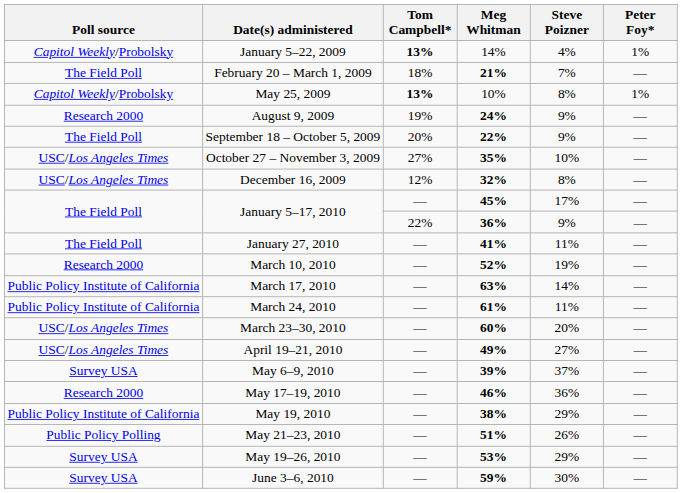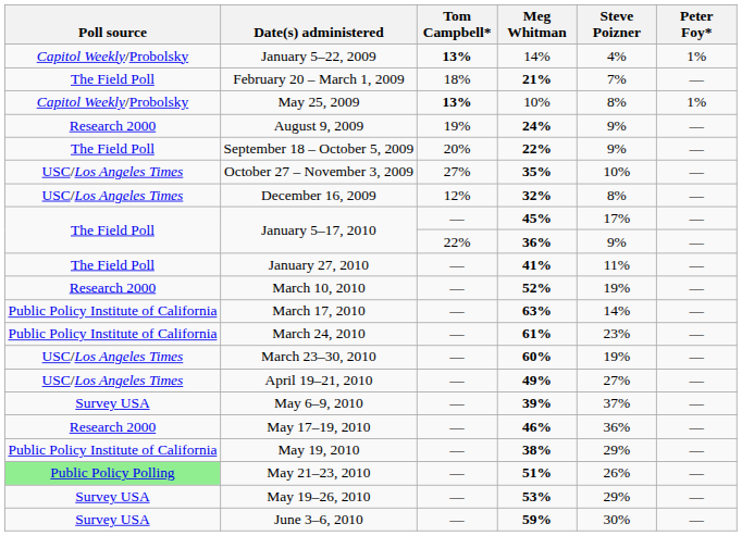March 24, 2010 | Steve Poizner: 11% -> 23%
March 23–30, 2010 | Steve Poizner: 20% -> 19%
May 21–23, 2010 | Poll source: no background -> lightgreen background
